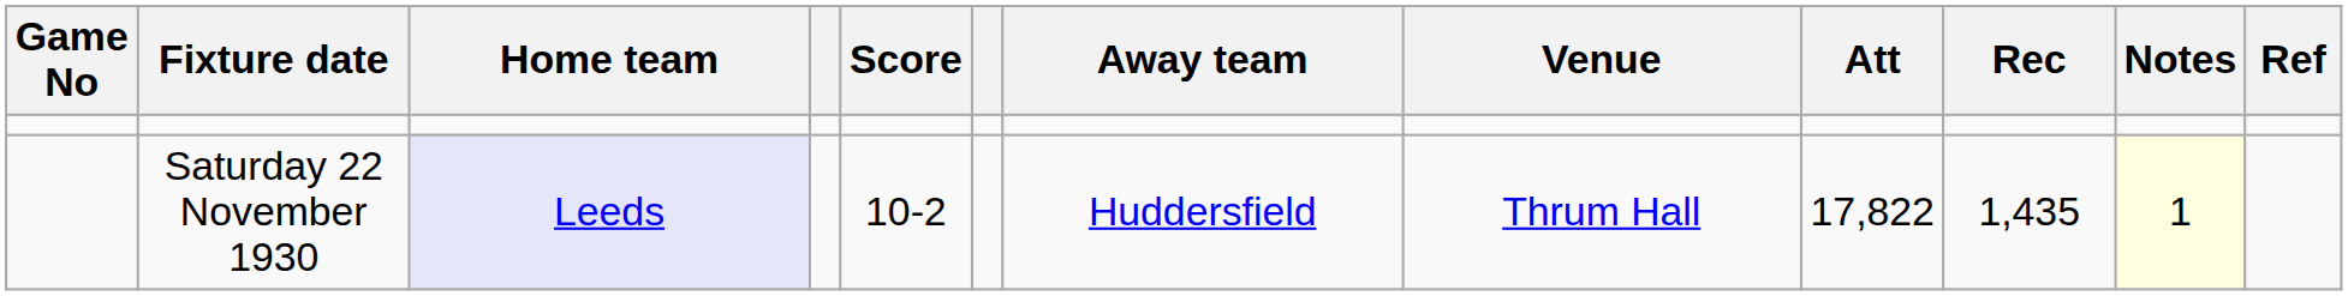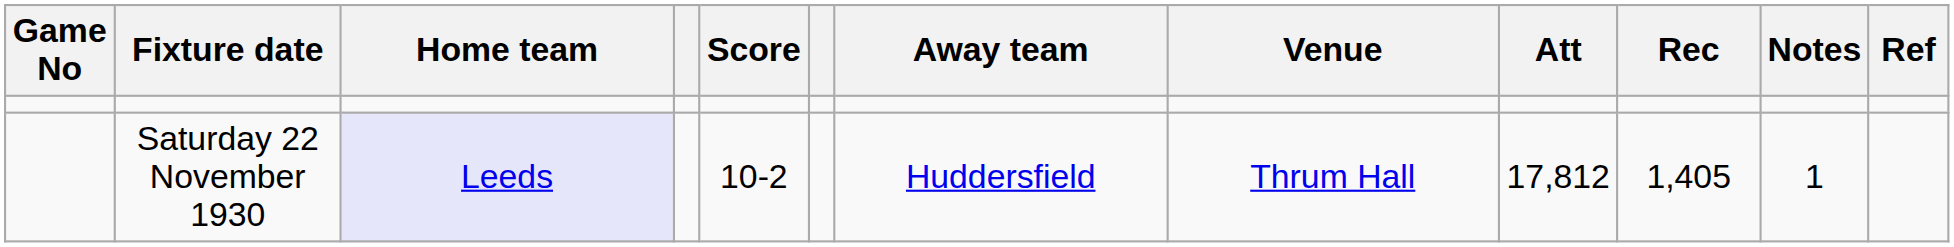Saturday 22 November 1930 | Att: 17,822 -> 17,812
Saturday 22 November 1930 | Rec: 1,435 -> 1,405
Saturday 22 November 1930 | Notes: lightyellow background -> no background
